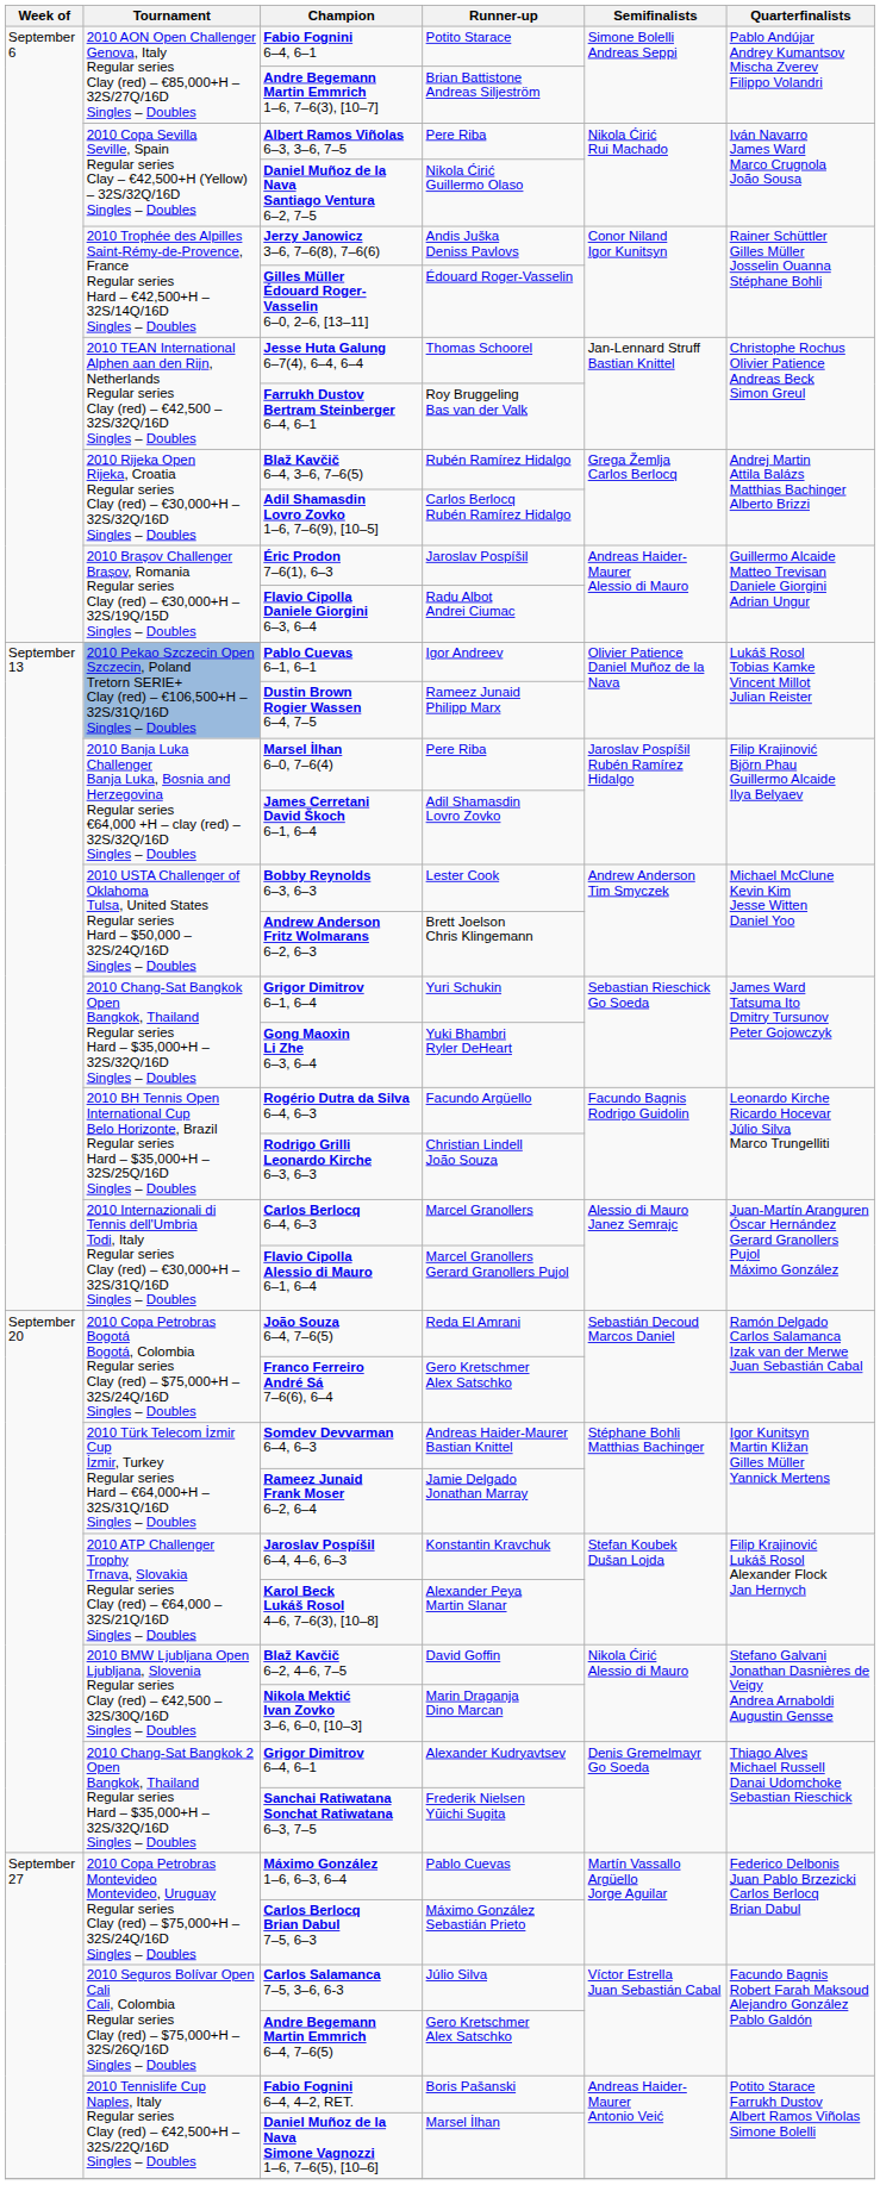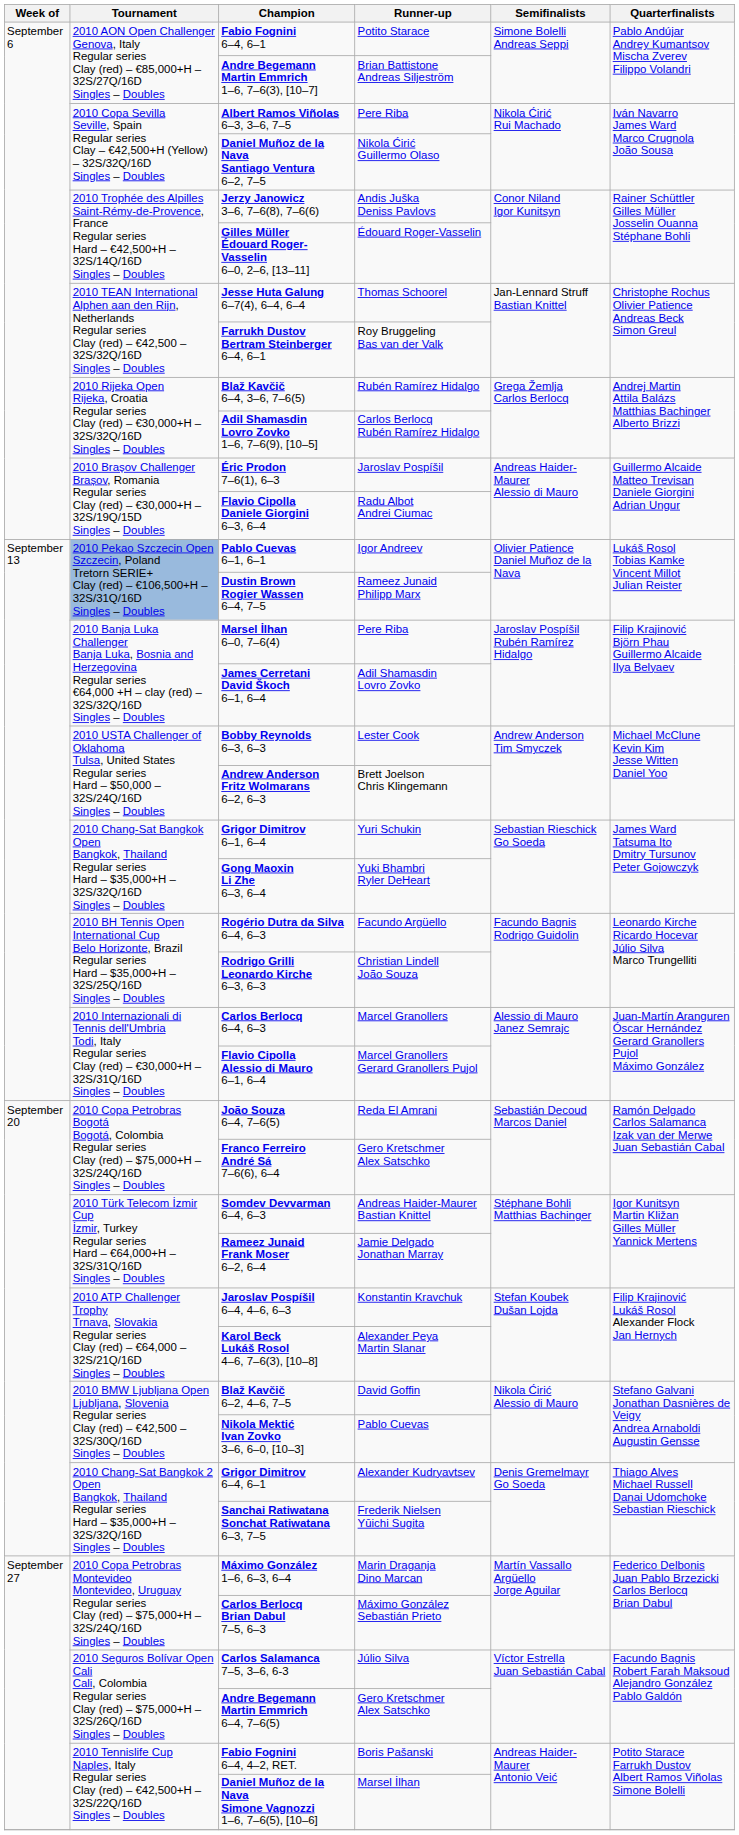Nikola Mektić Ivan Zovko 3–6, 6–0, [10–3] | Runner-up: Marin Draganja Dino Marcan -> Pablo Cuevas
Máximo González 1–6, 6–3, 6–4 | Runner-up: Pablo Cuevas -> Marin Draganja Dino Marcan
